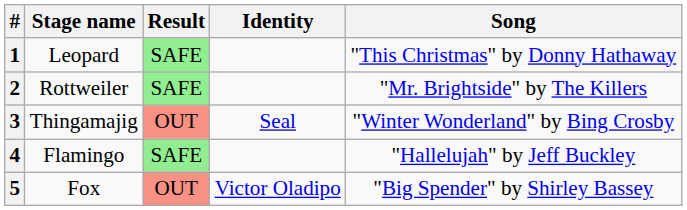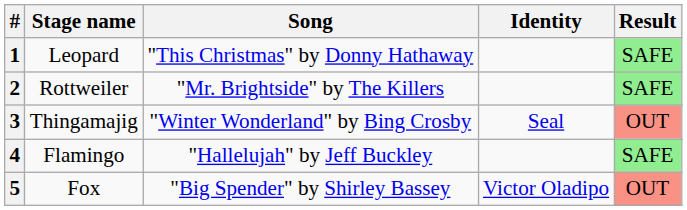columns swapped: Song <-> Result
